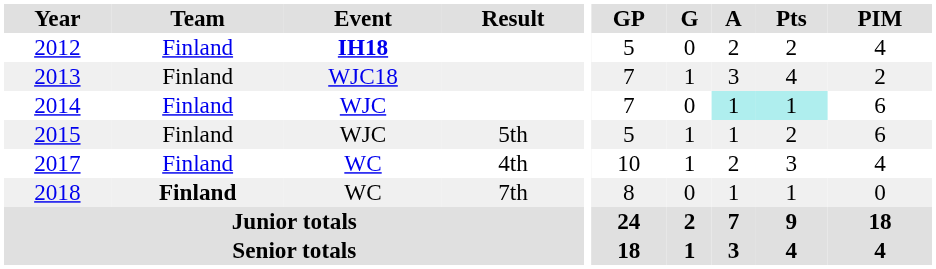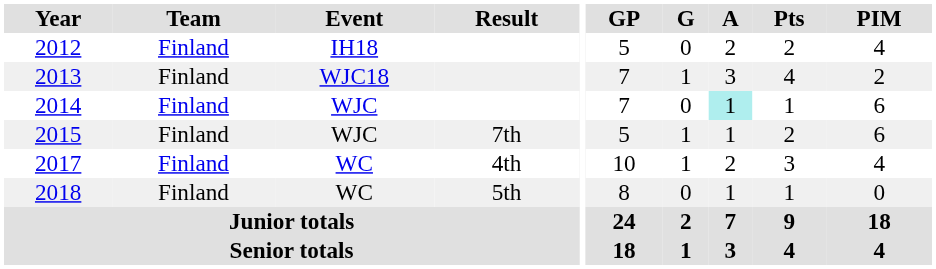2012 | Event: bold -> normal
2014 | Pts: paleturquoise background -> no background
2015 | Result: 5th -> 7th
2018 | Team: bold -> normal
2018 | Result: 7th -> 5th
